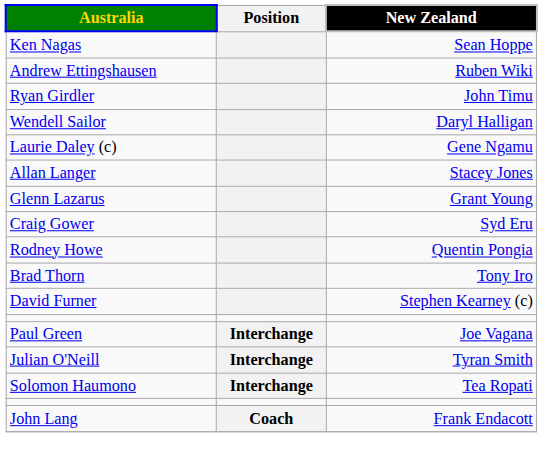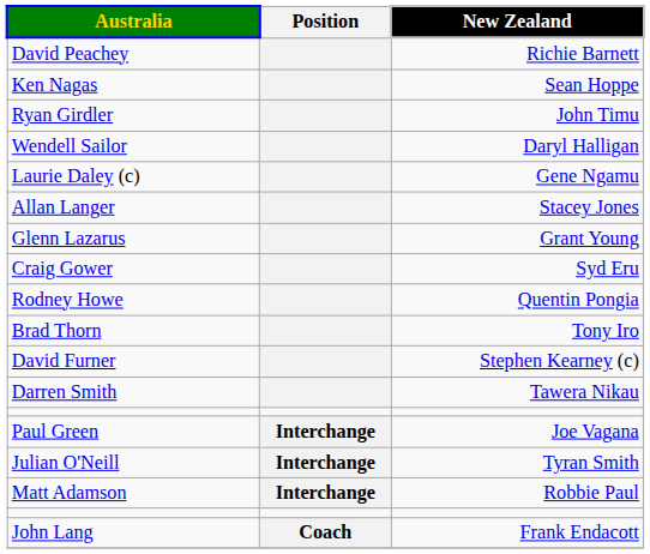+ row: David Peachey | Richie Barnett
- row: Andrew Ettingshausen | Ruben Wiki
+ row: Darren Smith | Tawera Nikau
- row: Solomon Haumono | Interchange | Tea Ropati
+ row: Matt Adamson | Interchange | Robbie Paul
